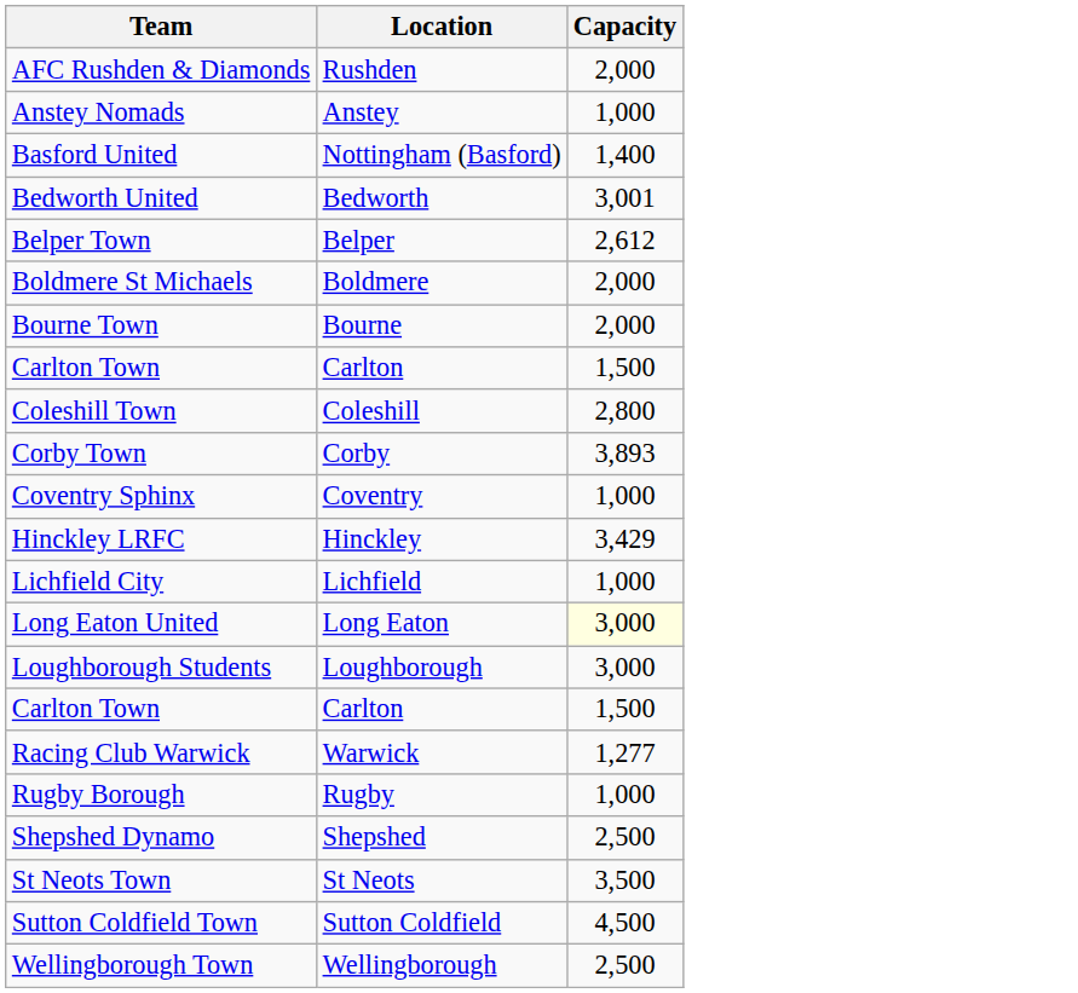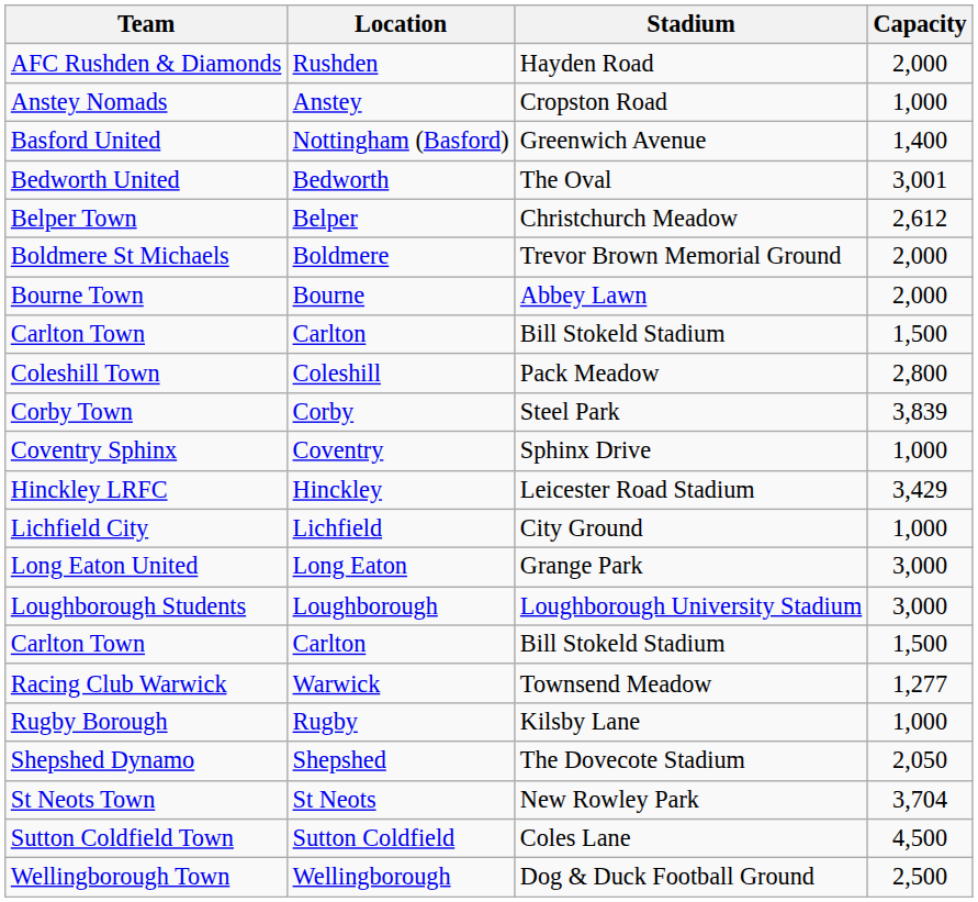+ column: Stadium | Hayden Road | Cropston Road | Greenwich Avenue | The Oval | Christchurch Meadow | Trevor Brown Memorial Ground | Abbey Lawn | Bill Stokeld Stadium | Pack Meadow | Steel Park | Sphinx Drive | Leicester Road Stadium | City Ground | Grange Park | Loughborough University Stadium | Bill Stokeld Stadium | Townsend Meadow | Kilsby Lane | The Dovecote Stadium | New Rowley Park | Coles Lane | Dog & Duck Football Ground
Corby Town | Capacity: 3,893 -> 3,839
Long Eaton United | Capacity: lightyellow background -> no background
Shepshed Dynamo | Capacity: 2,500 -> 2,050
St Neots Town | Capacity: 3,500 -> 3,704
